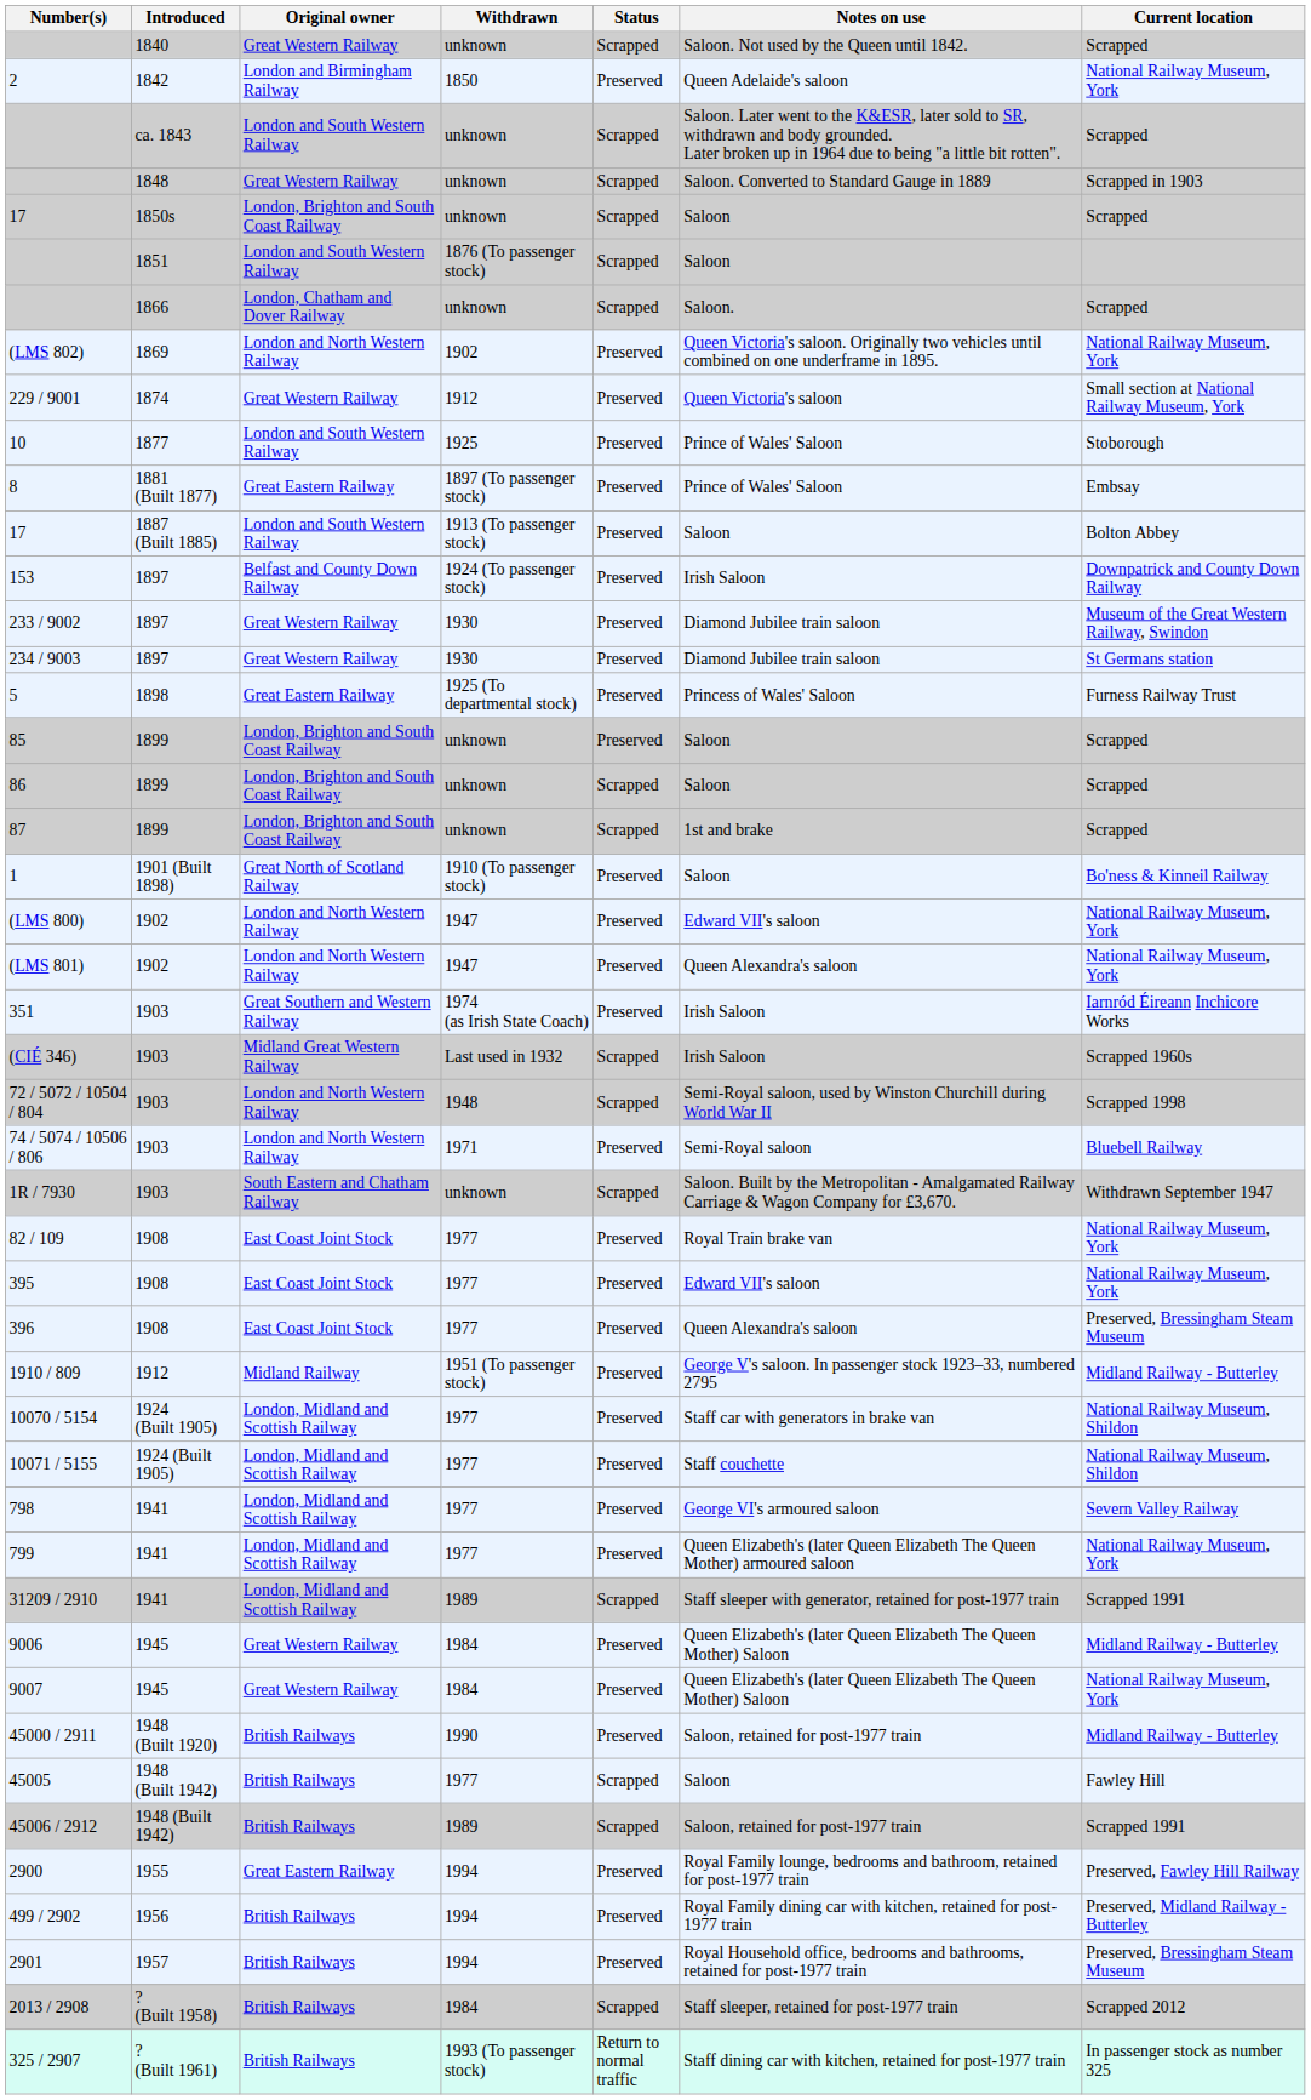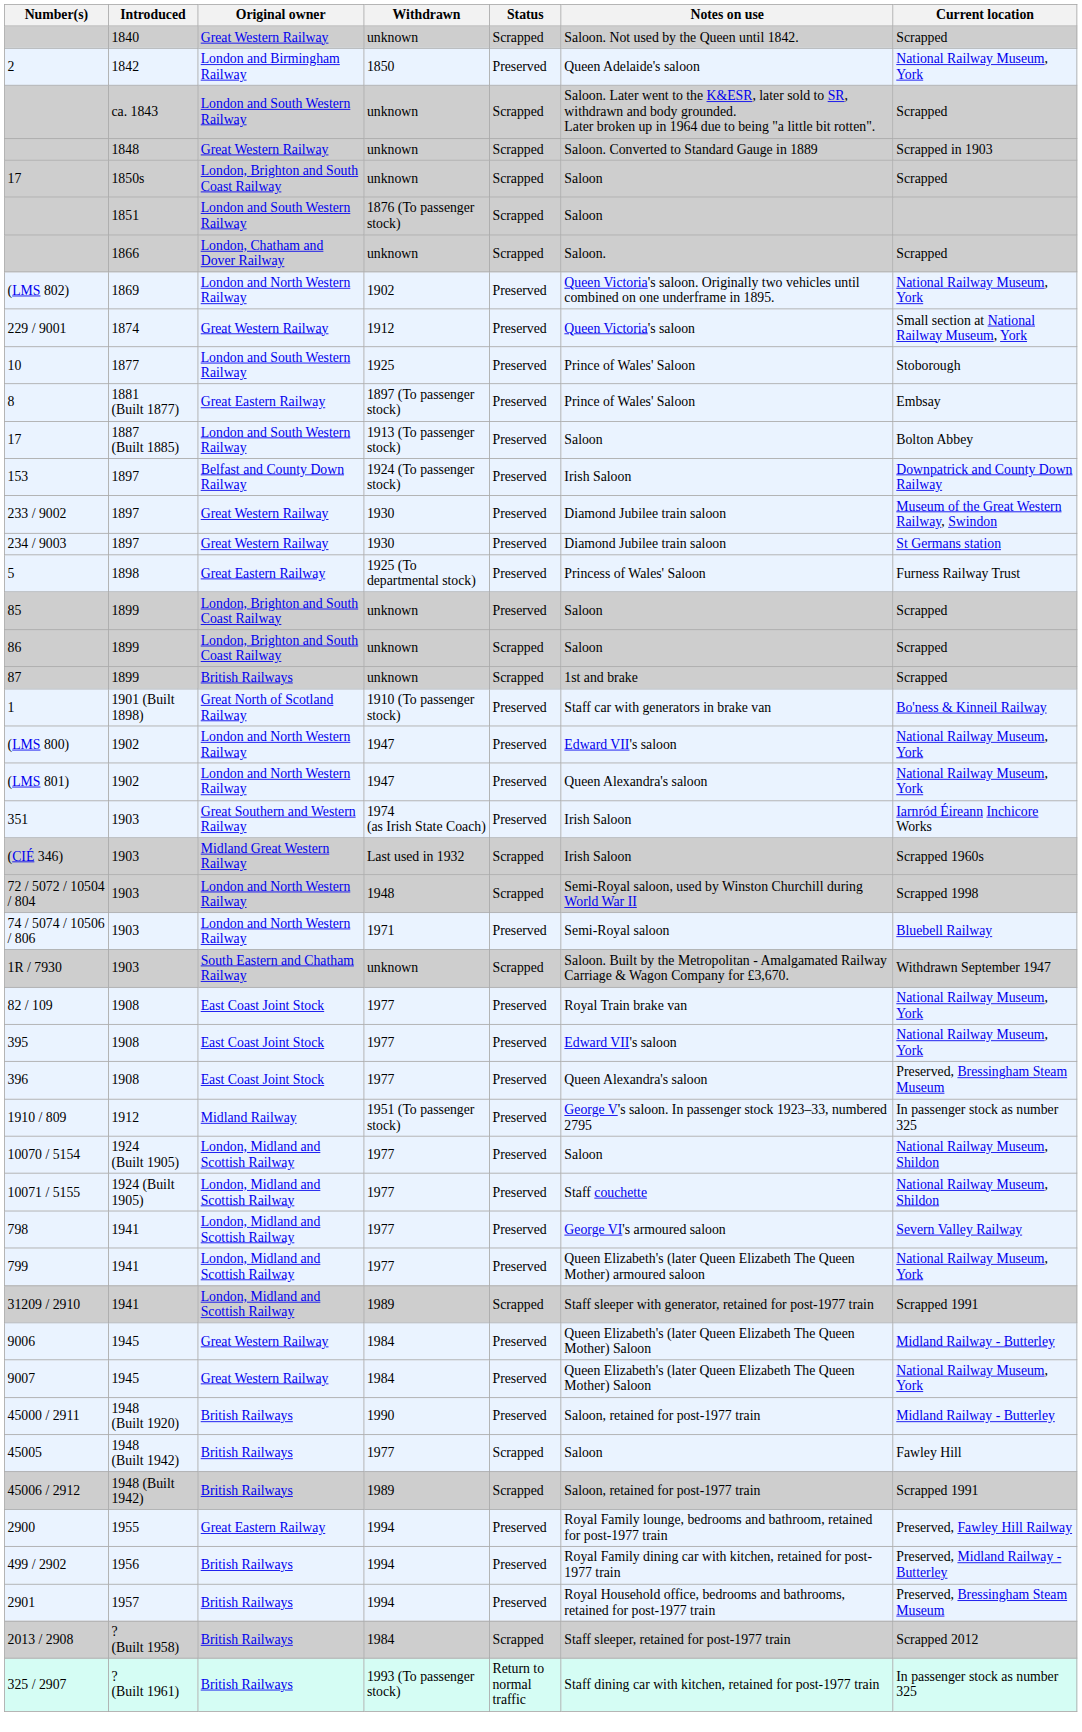87 | Original owner: London, Brighton and South Coast Railway -> British Railways
1 | Notes on use: Saloon -> Staff car with generators in brake van
1910 / 809 | Current location: Midland Railway - Butterley -> In passenger stock as number 325
10070 / 5154 | Notes on use: Staff car with generators in brake van -> Saloon
